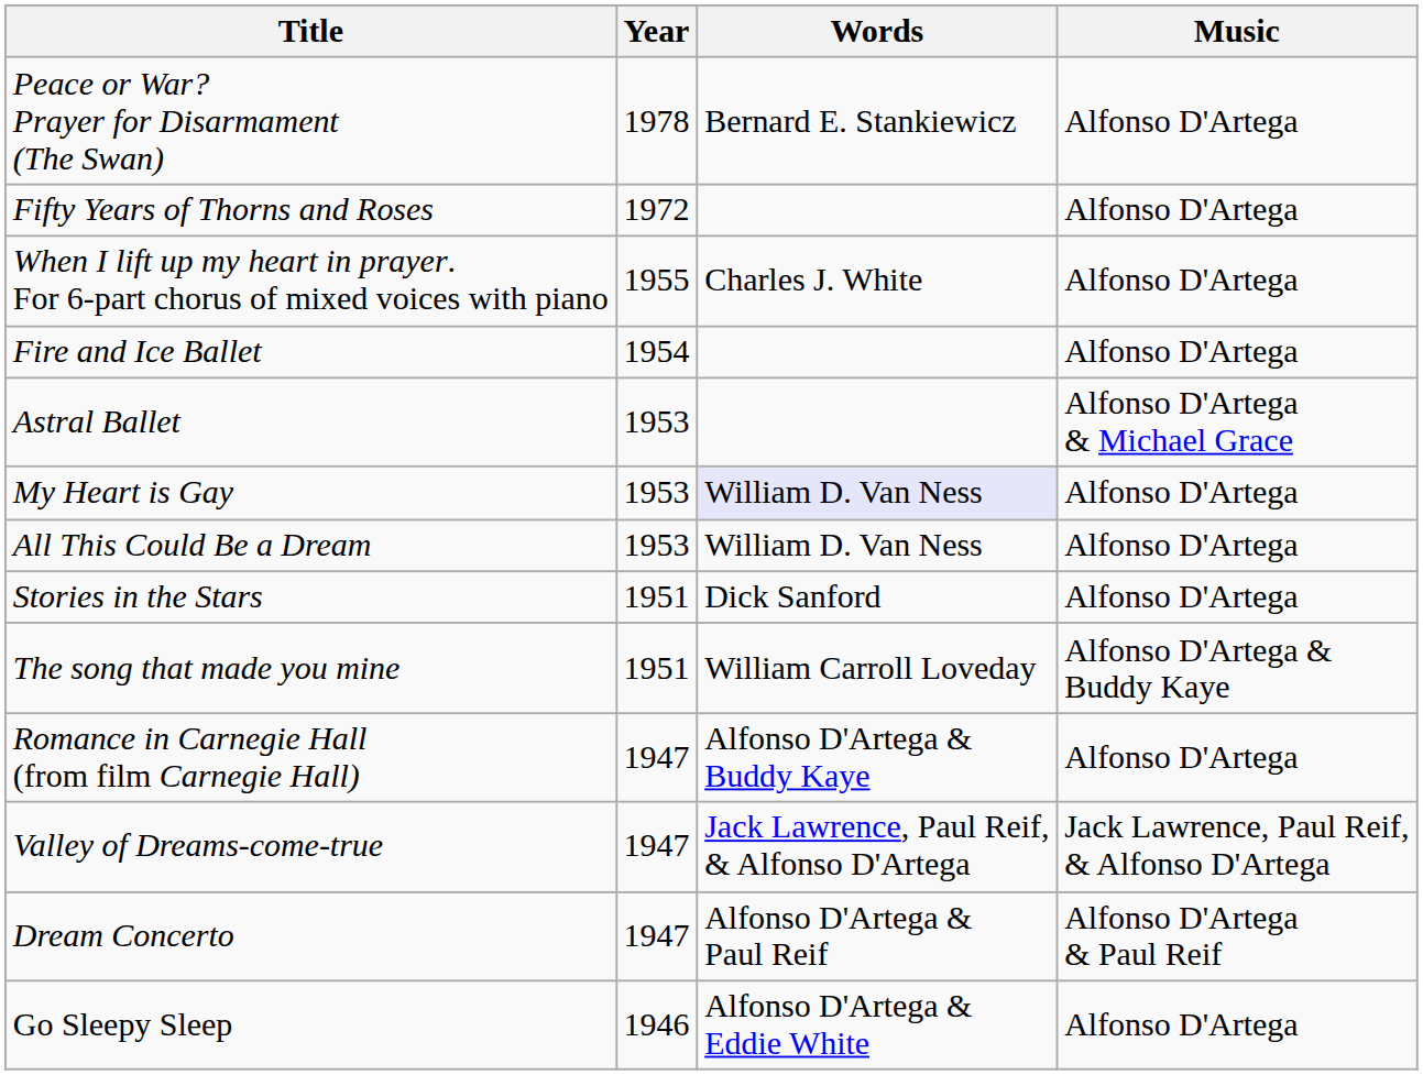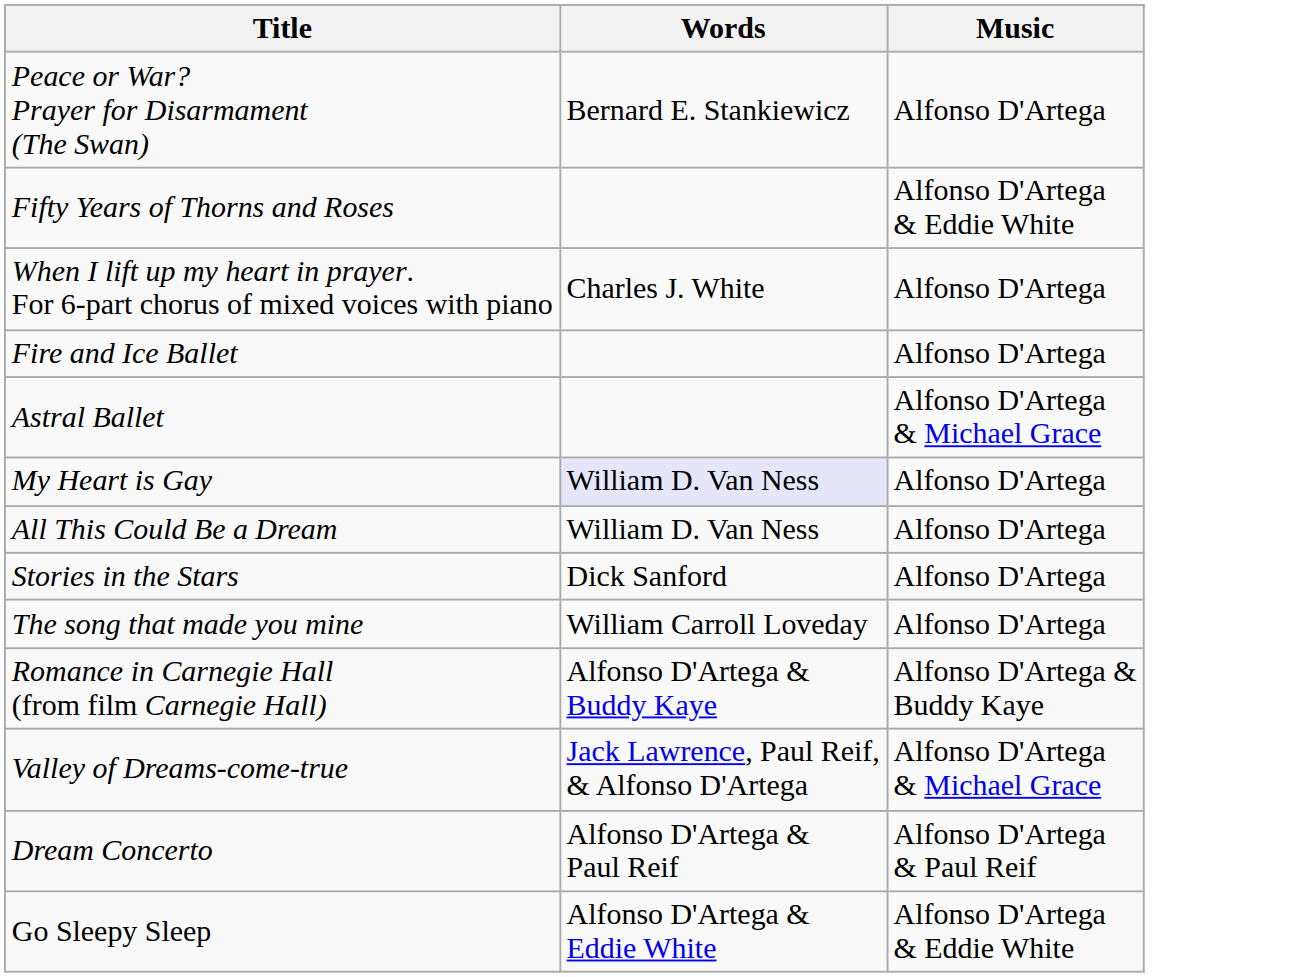- column: Year | 1978 | 1972 | 1955 | 1954 | 1953 | 1953 | 1953 | 1951 | 1951 | 1947 | 1947 | 1947 | 1946
Fifty Years of Thorns and Roses | Music: Alfonso D'Artega -> Alfonso D'Artega & Eddie White
The song that made you mine | Music: Alfonso D'Artega & Buddy Kaye -> Alfonso D'Artega
Romance in Carnegie Hall (from film Carnegie Hall) | Music: Alfonso D'Artega -> Alfonso D'Artega & Buddy Kaye
Valley of Dreams-come-true | Music: Jack Lawrence, Paul Reif, & Alfonso D'Artega -> Alfonso D'Artega & Michael Grace
Go Sleepy Sleep | Music: Alfonso D'Artega -> Alfonso D'Artega & Eddie White
